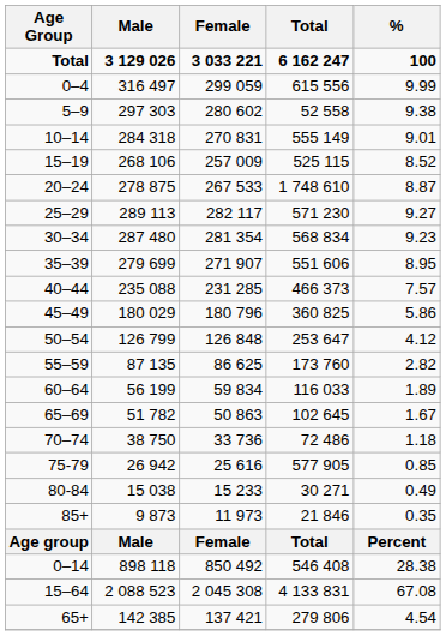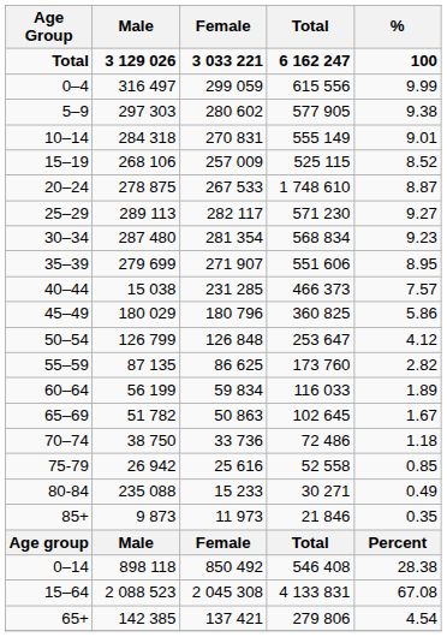5–9 | Total: 52 558 -> 577 905
40–44 | Male: 235 088 -> 15 038
75-79 | Total: 577 905 -> 52 558
80-84 | Male: 15 038 -> 235 088
